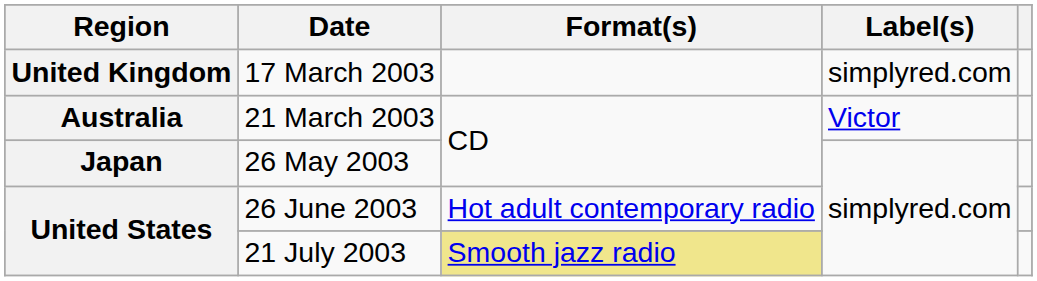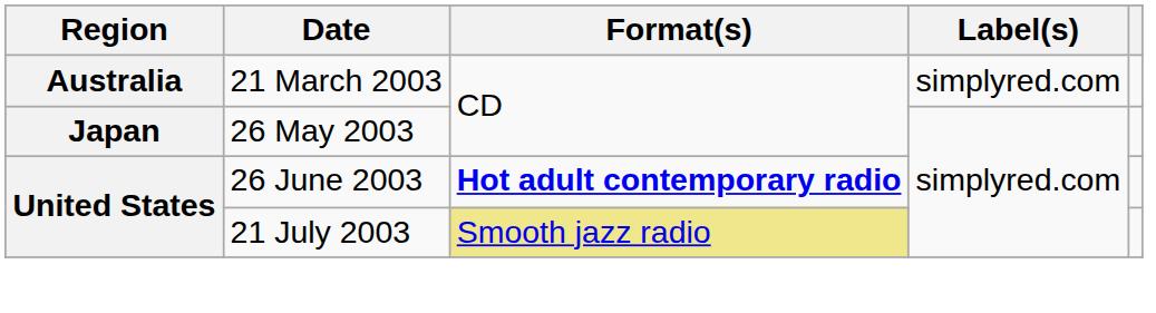- row: United Kingdom | 17 March 2003 | simplyred.com
21 March 2003 | Label(s): Victor -> simplyred.com
26 June 2003 | Format(s): normal -> bold
